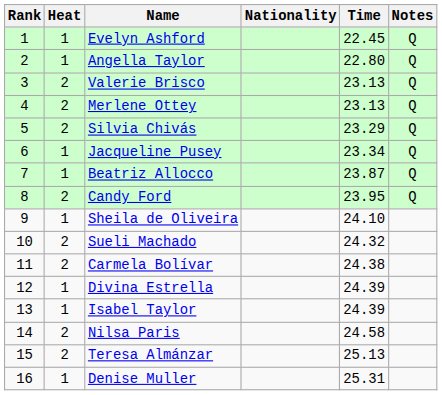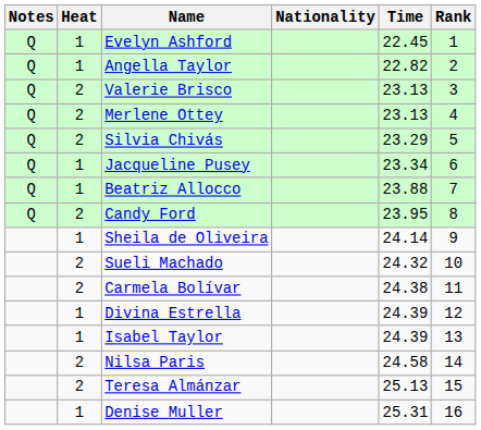columns swapped: Rank <-> Notes
Angella Taylor | Time: 22.80 -> 22.82
Beatriz Allocco | Time: 23.87 -> 23.88
Sheila de Oliveira | Time: 24.10 -> 24.14
